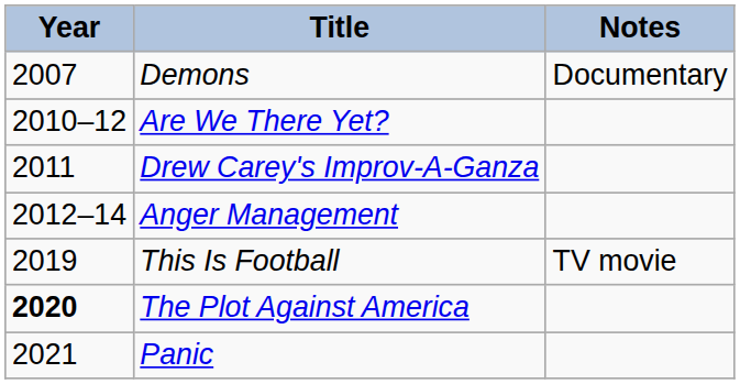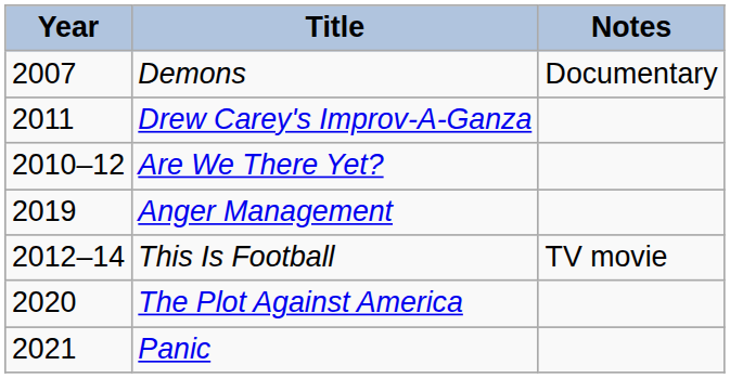rows swapped: Drew Carey's Improv-A-Ganza <-> Are We There Yet?
Anger Management | Year: 2012–14 -> 2019
This Is Football | Year: 2019 -> 2012–14
The Plot Against America | Year: bold -> normal
